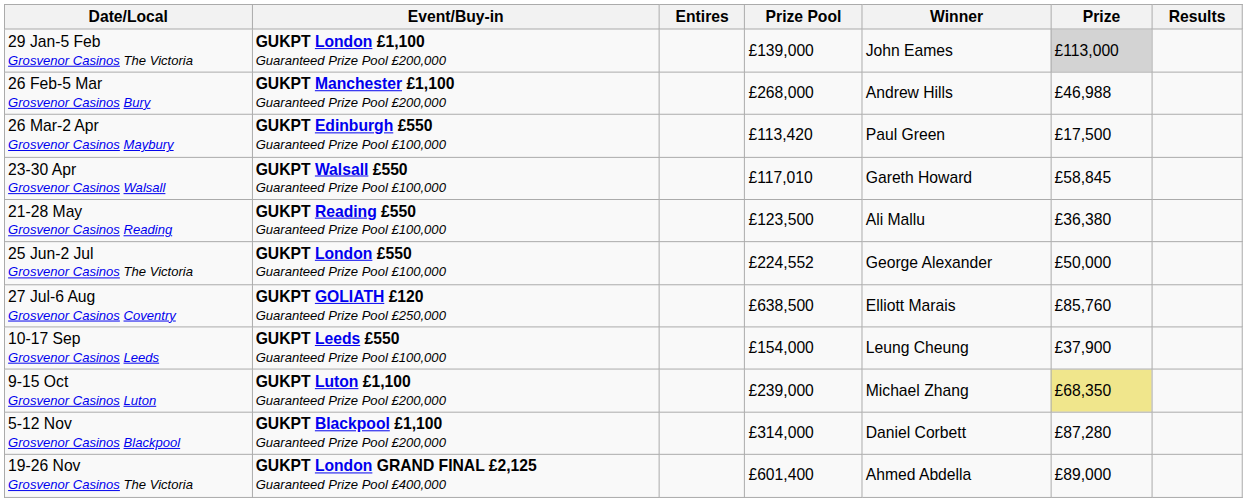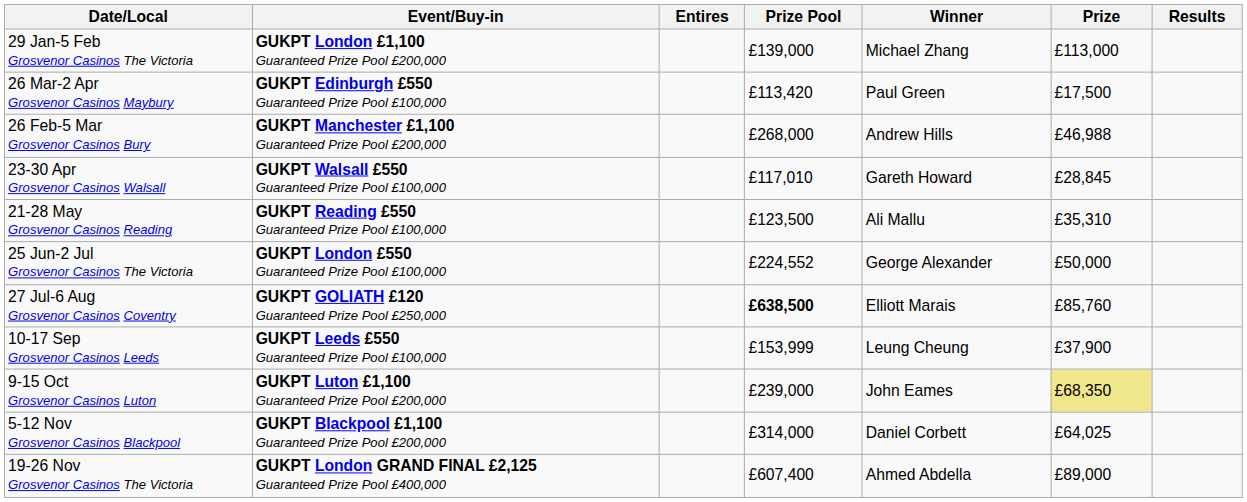29 Jan-5 Feb Grosvenor Casinos The Victoria | Winner: John Eames -> Michael Zhang
29 Jan-5 Feb Grosvenor Casinos The Victoria | Prize: lightgrey background -> no background
rows swapped: 26 Feb-5 Mar Grosvenor Casinos Bury <-> 26 Mar-2 Apr Grosvenor Casinos Maybury
23-30 Apr Grosvenor Casinos Walsall | Prize: £58,845 -> £28,845
21-28 May Grosvenor Casinos Reading | Prize: £36,380 -> £35,310
27 Jul-6 Aug Grosvenor Casinos Coventry | Prize Pool: normal -> bold
10-17 Sep Grosvenor Casinos Leeds | Prize Pool: £154,000 -> £153,999
9-15 Oct Grosvenor Casinos Luton | Winner: Michael Zhang -> John Eames
5-12 Nov Grosvenor Casinos Blackpool | Prize: £87,280 -> £64,025
19-26 Nov Grosvenor Casinos The Victoria | Prize Pool: £601,400 -> £607,400
